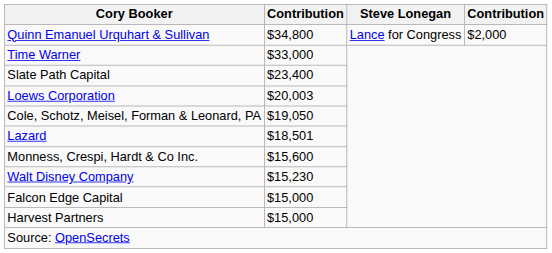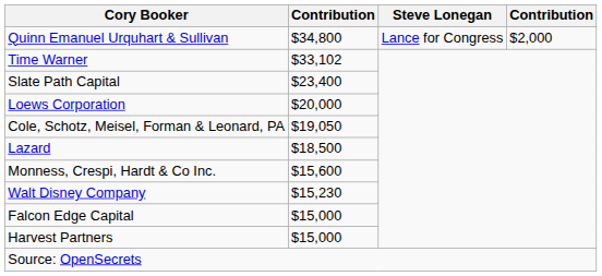Time Warner | column 2: $33,000 -> $33,102
Loews Corporation | column 2: $20,003 -> $20,000
Lazard | column 2: $18,501 -> $18,500
